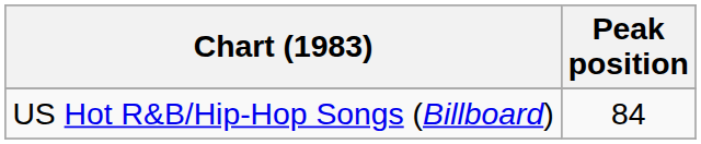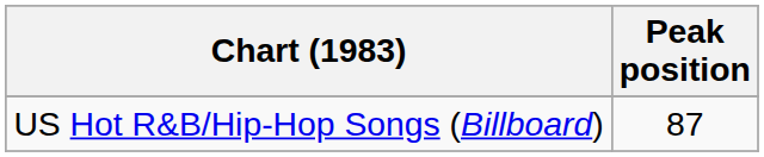US Hot R&B/Hip-Hop Songs (Billboard) | Peak position: 84 -> 87
